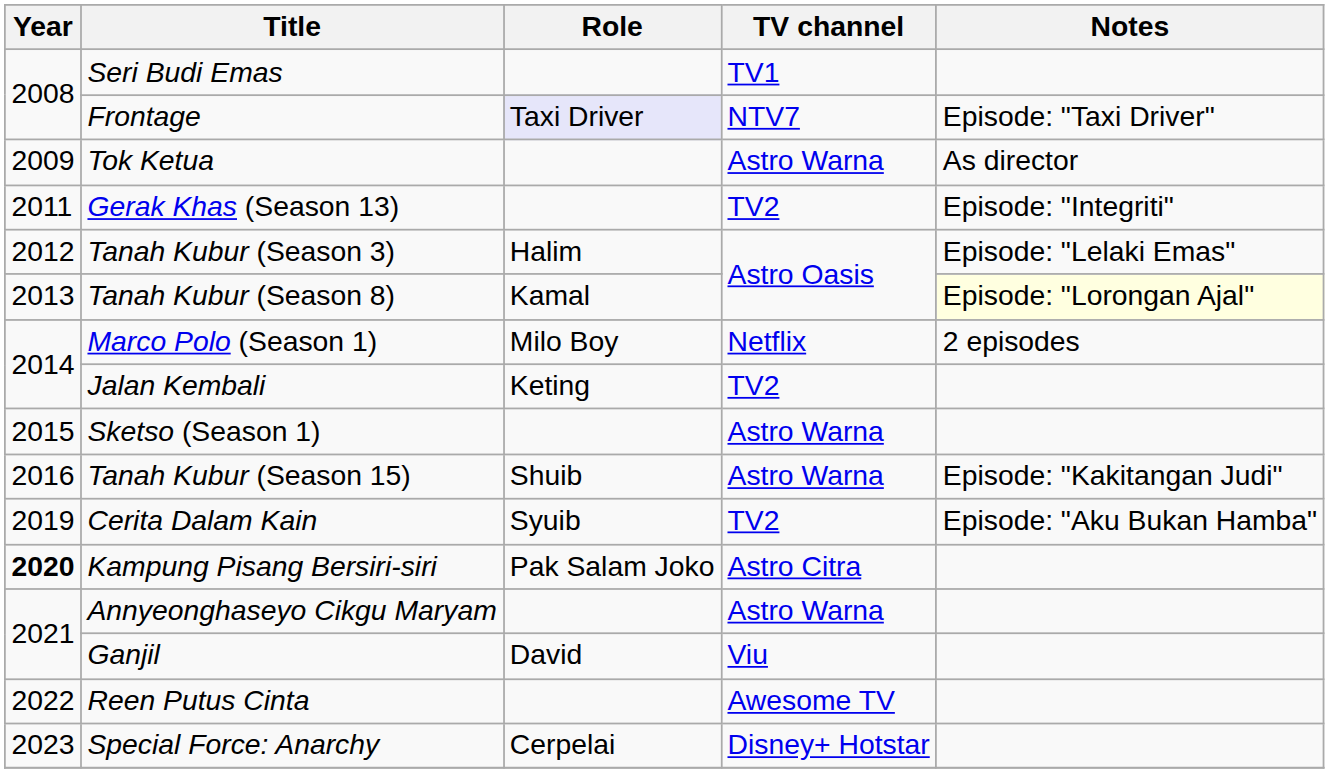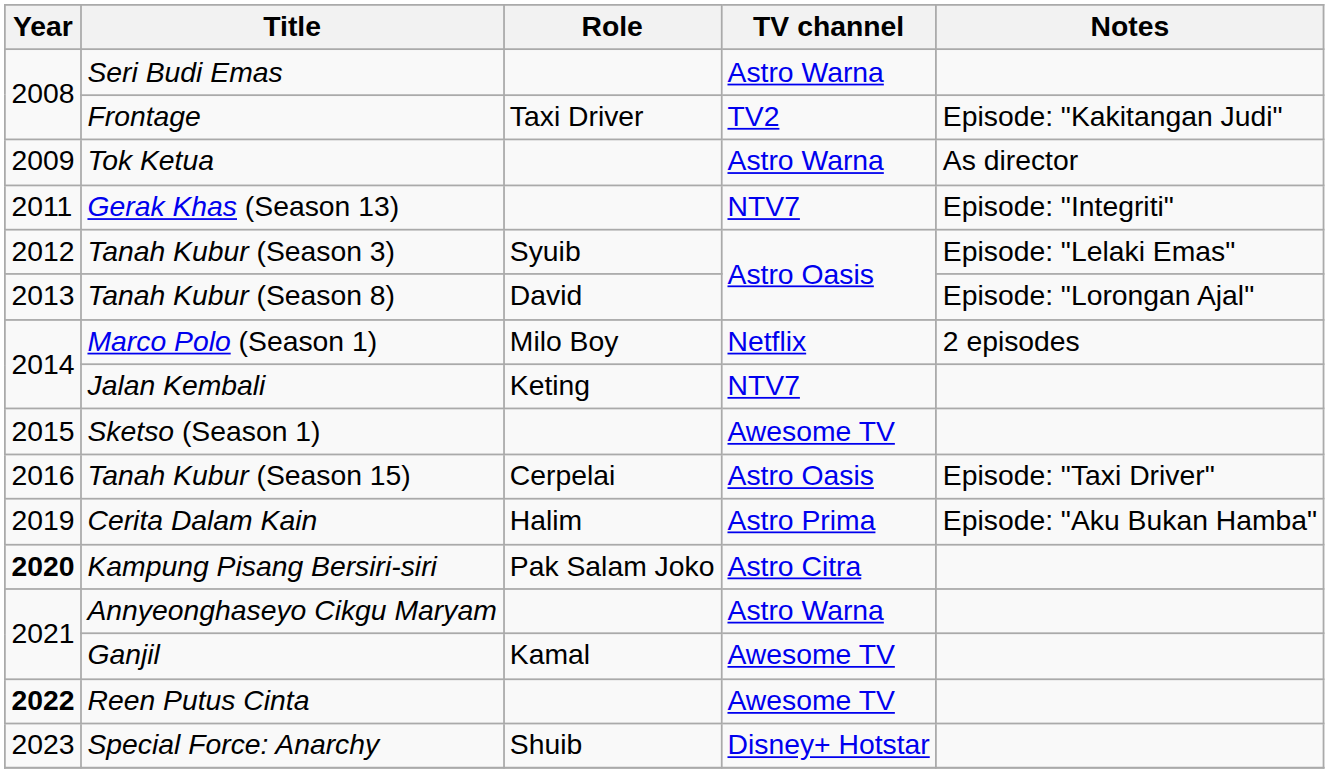Seri Budi Emas | TV channel: TV1 -> Astro Warna
Frontage | Role: lavender background -> no background
Frontage | TV channel: NTV7 -> TV2
Frontage | Notes: Episode: "Taxi Driver" -> Episode: "Kakitangan Judi"
Gerak Khas (Season 13) | TV channel: TV2 -> NTV7
Tanah Kubur (Season 3) | Role: Halim -> Syuib
Tanah Kubur (Season 8) | Role: Kamal -> David
Tanah Kubur (Season 8) | Notes: lightyellow background -> no background
Jalan Kembali | TV channel: TV2 -> NTV7
Sketso (Season 1) | TV channel: Astro Warna -> Awesome TV
Tanah Kubur (Season 15) | Role: Shuib -> Cerpelai
Tanah Kubur (Season 15) | TV channel: Astro Warna -> Astro Oasis
Tanah Kubur (Season 15) | Notes: Episode: "Kakitangan Judi" -> Episode: "Taxi Driver"
Cerita Dalam Kain | Role: Syuib -> Halim
Cerita Dalam Kain | TV channel: TV2 -> Astro Prima
Ganjil | Role: David -> Kamal
Ganjil | TV channel: Viu -> Awesome TV
Reen Putus Cinta | Year: normal -> bold
Special Force: Anarchy | Role: Cerpelai -> Shuib
